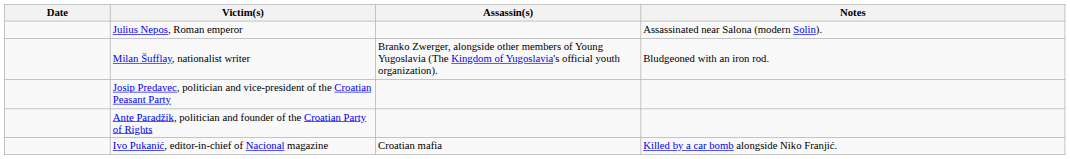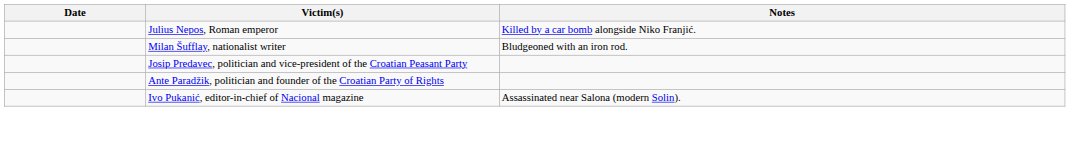- column: Assassin(s) | Branko Zwerger, alongside other members of Young Yugoslavia (The Kingdom of Yugoslavia's official youth organization). | Croatian mafia
Julius Nepos, Roman emperor | Notes: Assassinated near Salona (modern Solin). -> Killed by a car bomb alongside Niko Franjić.
Ivo Pukanić, editor-in-chief of Nacional magazine | Notes: Killed by a car bomb alongside Niko Franjić. -> Assassinated near Salona (modern Solin).
